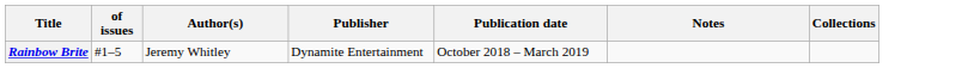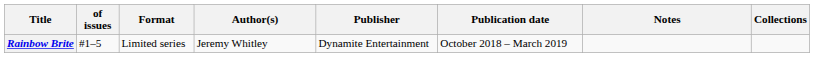+ column: Format | Limited series
